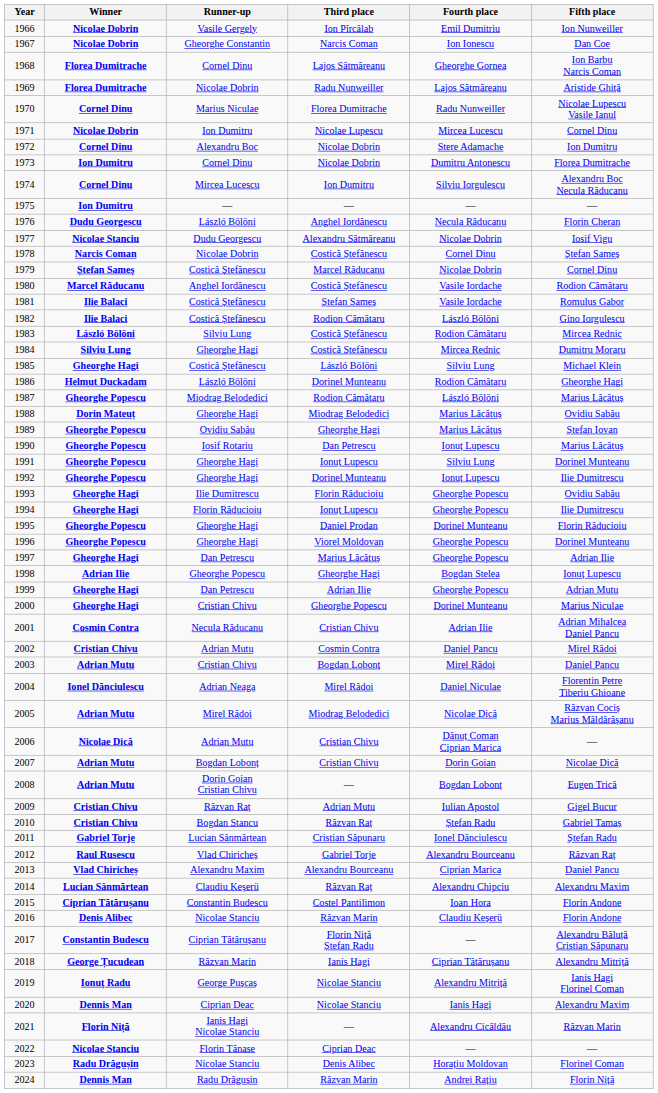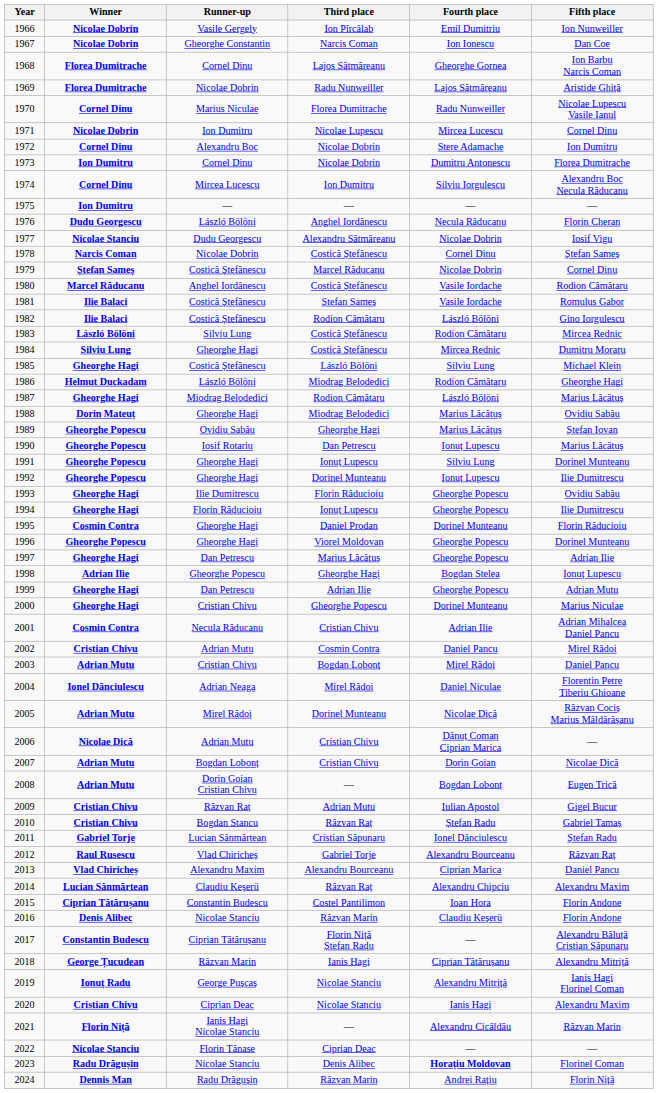1986 | Third place: Dorinel Munteanu -> Miodrag Belodedici
1987 | Winner: Gheorghe Popescu -> Gheorghe Hagi
1995 | Winner: Gheorghe Popescu -> Cosmin Contra
2005 | Third place: Miodrag Belodedici -> Dorinel Munteanu
2020 | Winner: Dennis Man -> Cristian Chivu
2023 | Fourth place: normal -> bold
